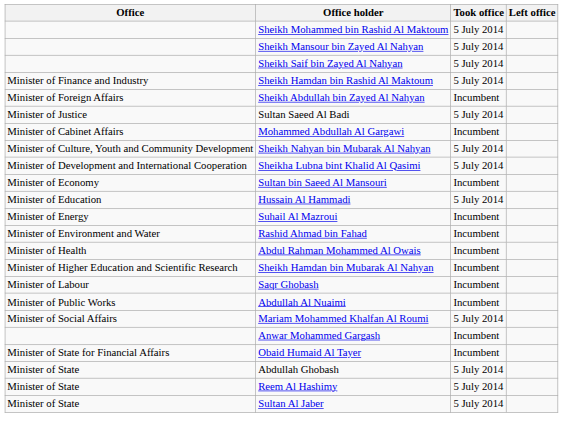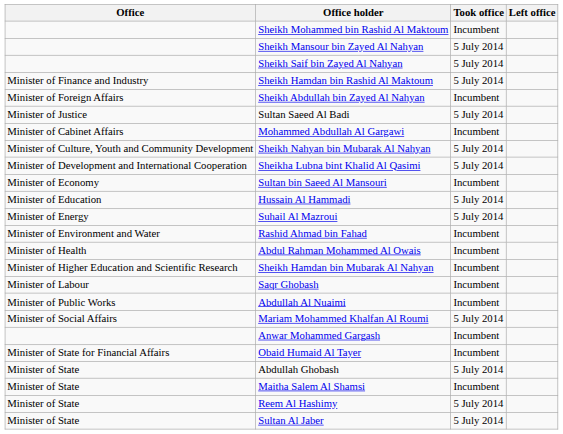Sheikh Mohammed bin Rashid Al Maktoum | Took office: 5 July 2014 -> Incumbent
Suhail Al Mazroui | Took office: Incumbent -> 5 July 2014
+ row: Minister of State | Maitha Salem Al Shamsi | Incumbent
